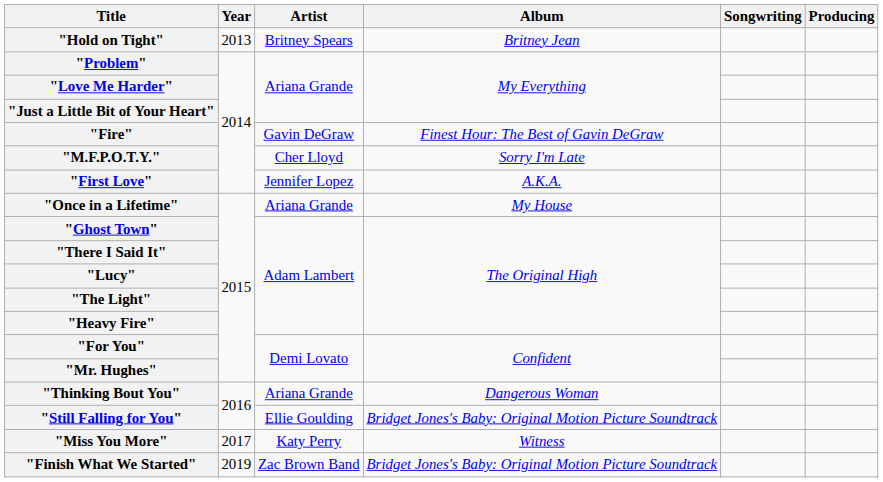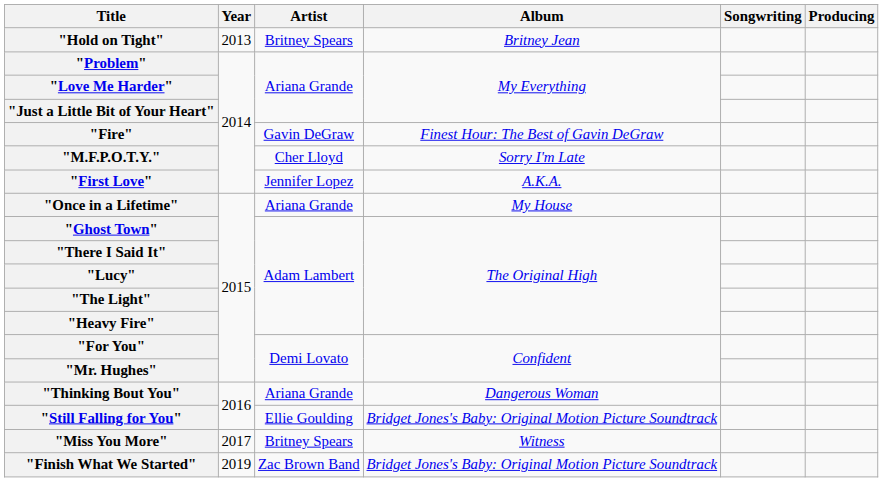"Miss You More" | Artist: Katy Perry -> Britney Spears
